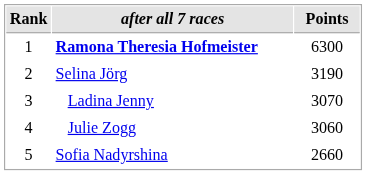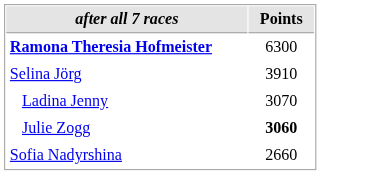- column: Rank | 1 | 2 | 3 | 4 | 5
Selina Jörg | Points: 3190 -> 3910
Julie Zogg | Points: normal -> bold
